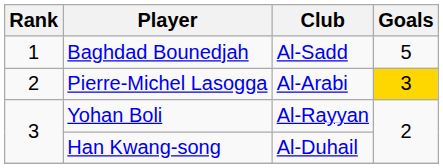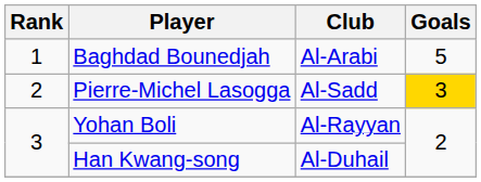Baghdad Bounedjah | Club: Al-Sadd -> Al-Arabi
Pierre-Michel Lasogga | Club: Al-Arabi -> Al-Sadd
